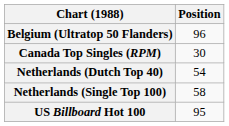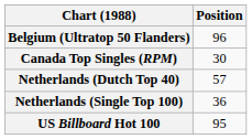Netherlands (Dutch Top 40) | Position: 54 -> 57
Netherlands (Single Top 100) | Position: 58 -> 36
